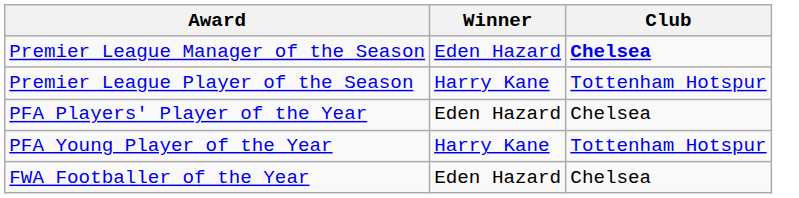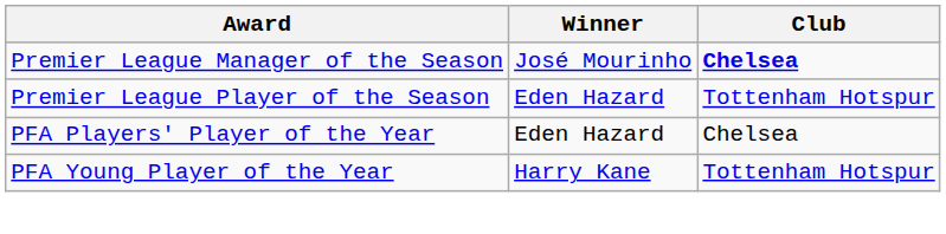Premier League Manager of the Season | Winner: Eden Hazard -> José Mourinho
Premier League Player of the Season | Winner: Harry Kane -> Eden Hazard
- row: FWA Footballer of the Year | Eden Hazard | Chelsea
